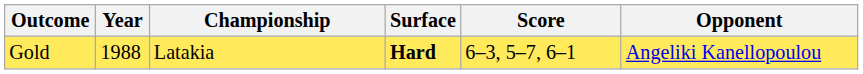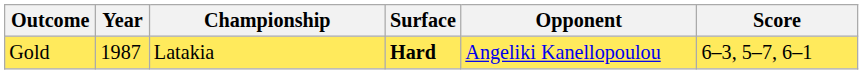columns swapped: Opponent <-> Score
Gold | Year: 1988 -> 1987
